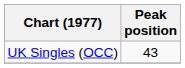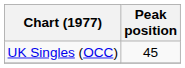UK Singles (OCC) | Peak position: 43 -> 45
